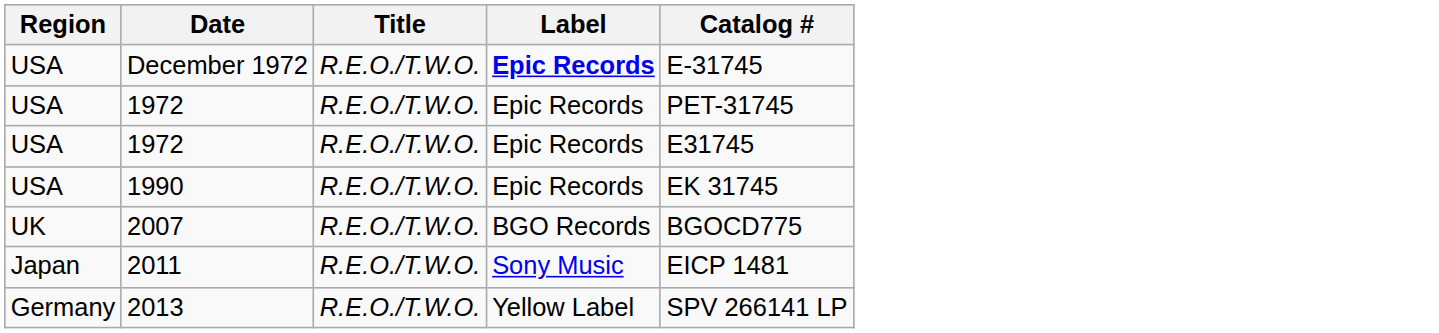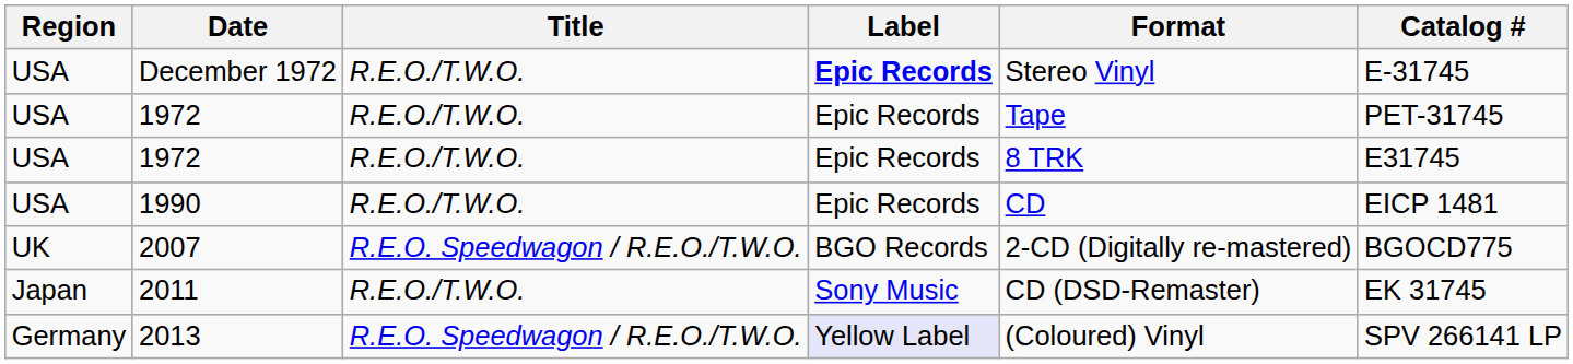+ column: Format | Stereo Vinyl | Tape | 8 TRK | CD | 2-CD (Digitally re-mastered) | CD (DSD-Remaster) | (Coloured) Vinyl
1990 | Catalog #: EK 31745 -> EICP 1481
2007 | Title: R.E.O./T.W.O. -> R.E.O. Speedwagon / R.E.O./T.W.O.
2011 | Catalog #: EICP 1481 -> EK 31745
2013 | Title: R.E.O./T.W.O. -> R.E.O. Speedwagon / R.E.O./T.W.O.
2013 | Label: no background -> lavender background
